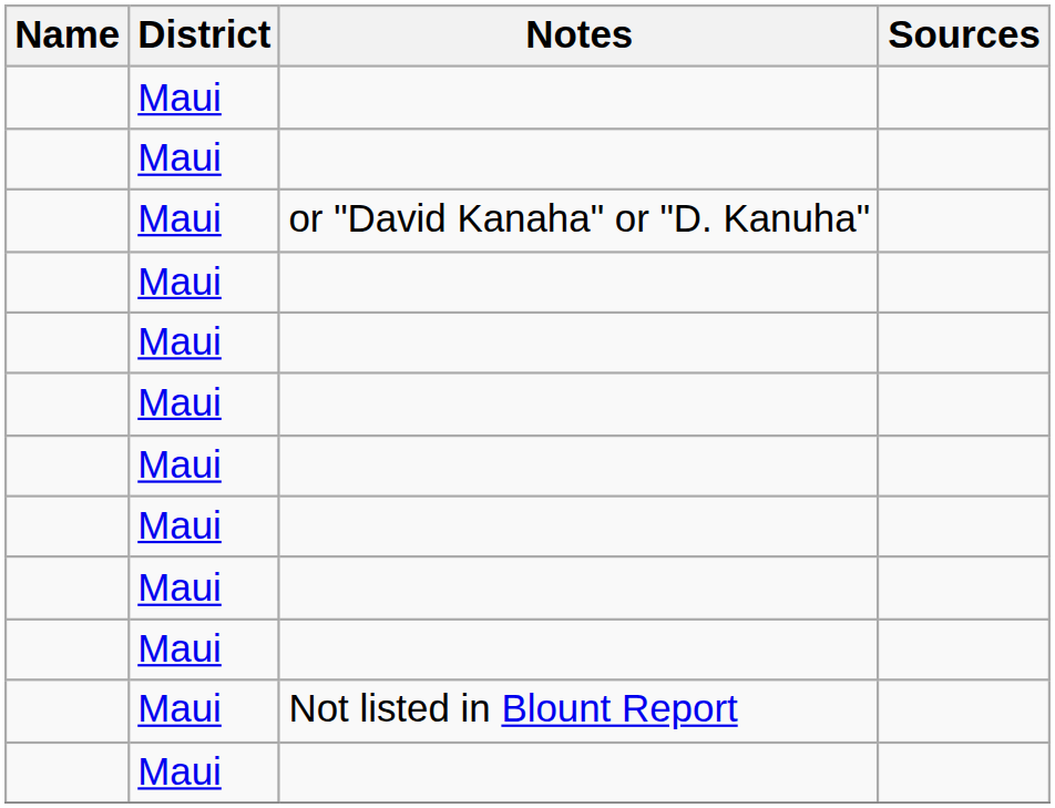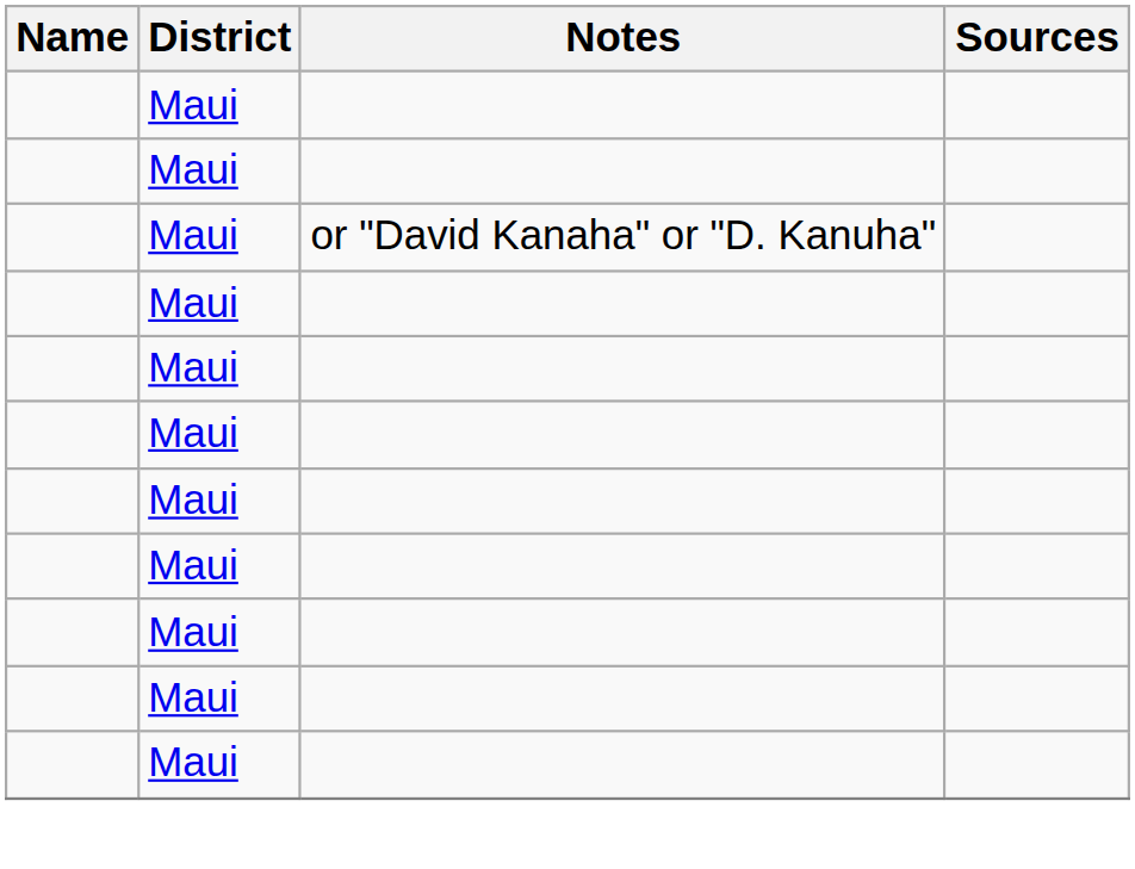- row: Maui | Not listed in Blount Report
